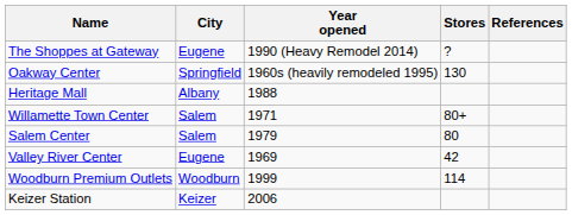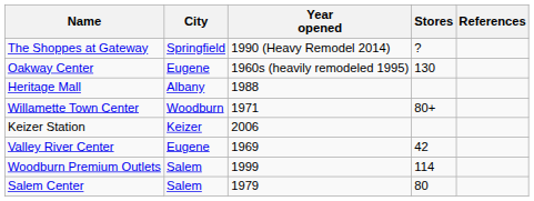The Shoppes at Gateway | City: Eugene -> Springfield
Oakway Center | City: Springfield -> Eugene
Willamette Town Center | City: Salem -> Woodburn
rows swapped: Salem Center <-> Keizer Station
Woodburn Premium Outlets | City: Woodburn -> Salem
